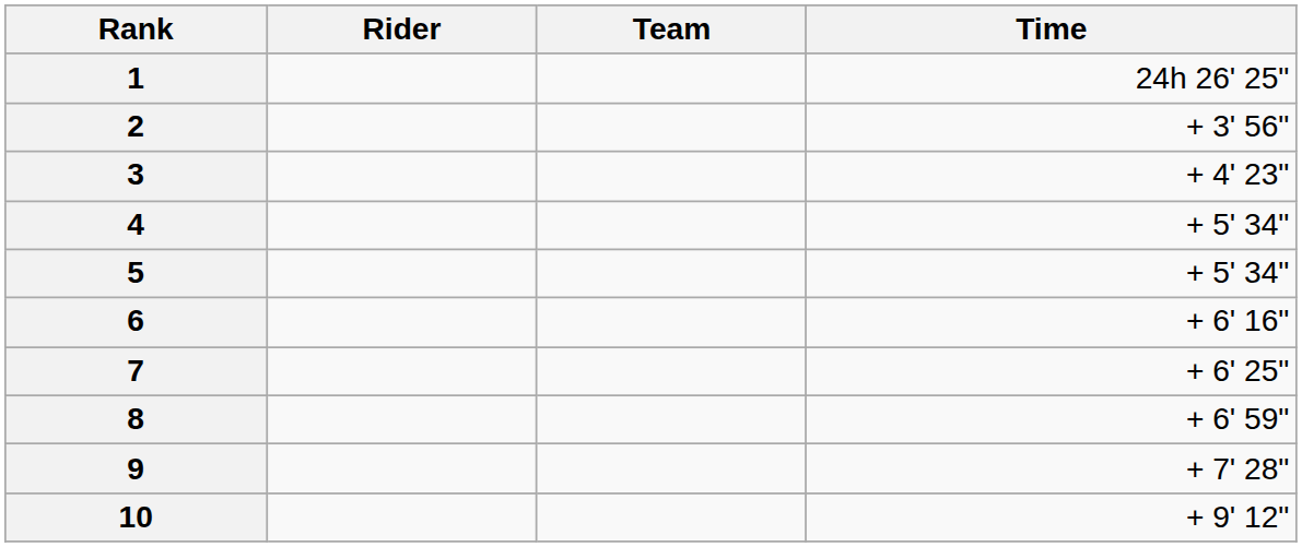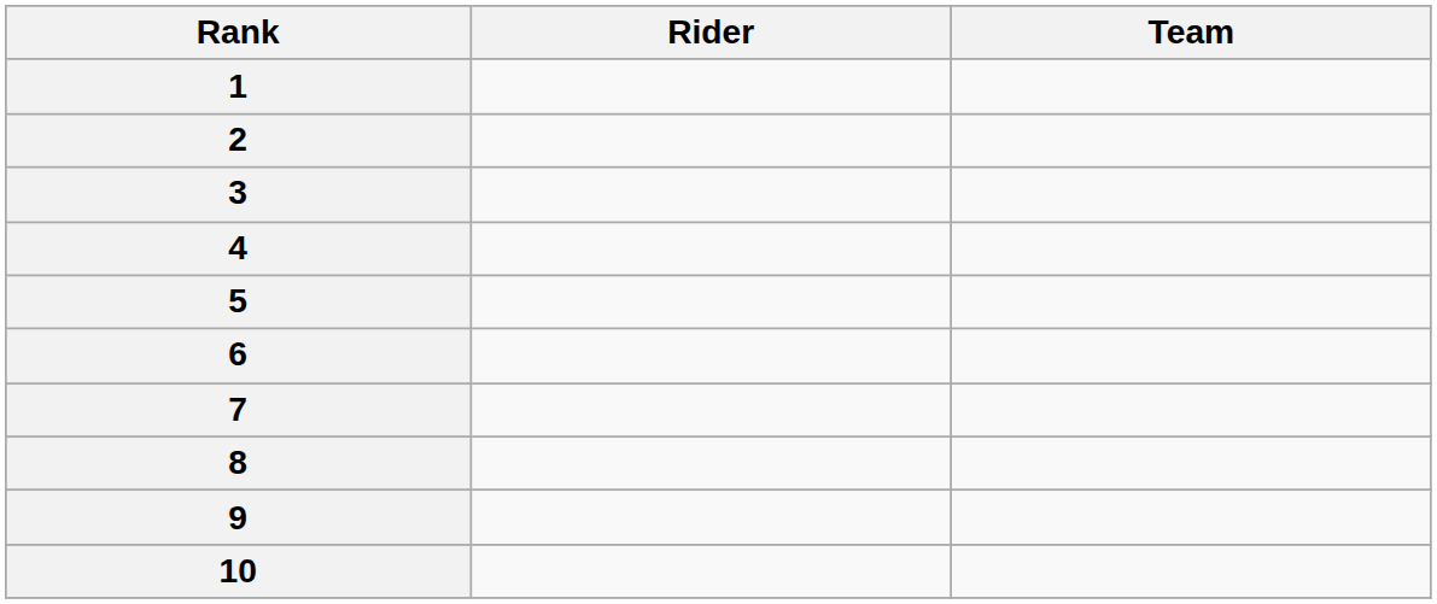- column: Time | 24h 26' 25" | + 3' 56" | + 4' 23" | + 5' 34" | + 5' 34" | + 6' 16" | + 6' 25" | + 6' 59" | + 7' 28" | + 9' 12"
